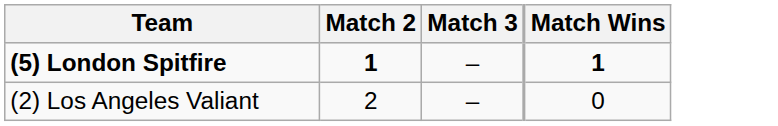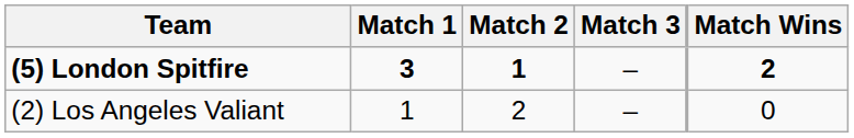+ column: Match 1 | 3 | 1
(5) London Spitfire | Match Wins: 1 -> 2
